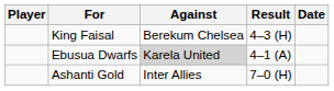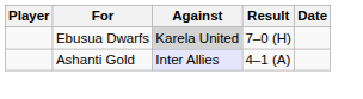- row: King Faisal | Berekum Chelsea | 4–3 (H)
Ebusua Dwarfs | Result: 4–1 (A) -> 7–0 (H)
Ashanti Gold | Against: no background -> lavender background
Ashanti Gold | Result: 7–0 (H) -> 4–1 (A)
